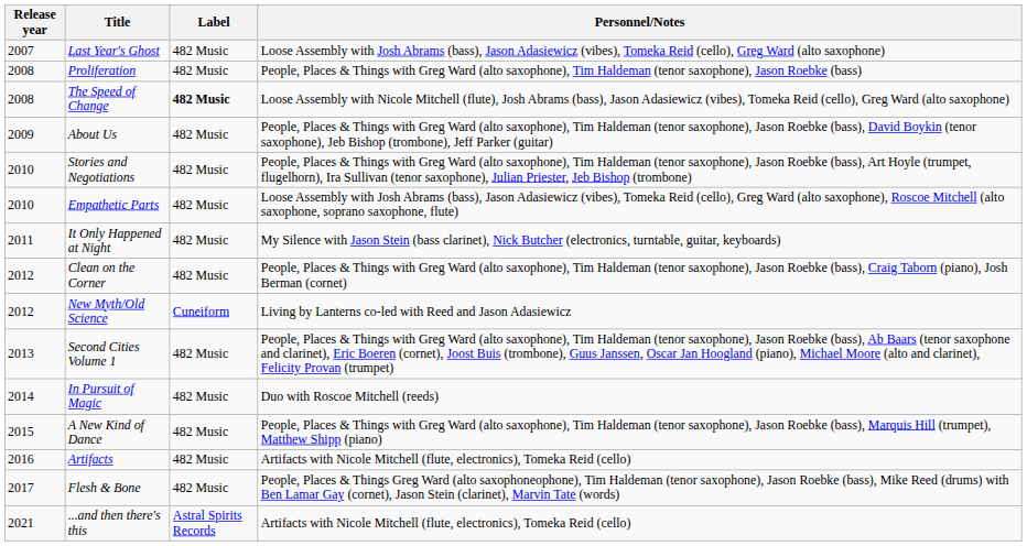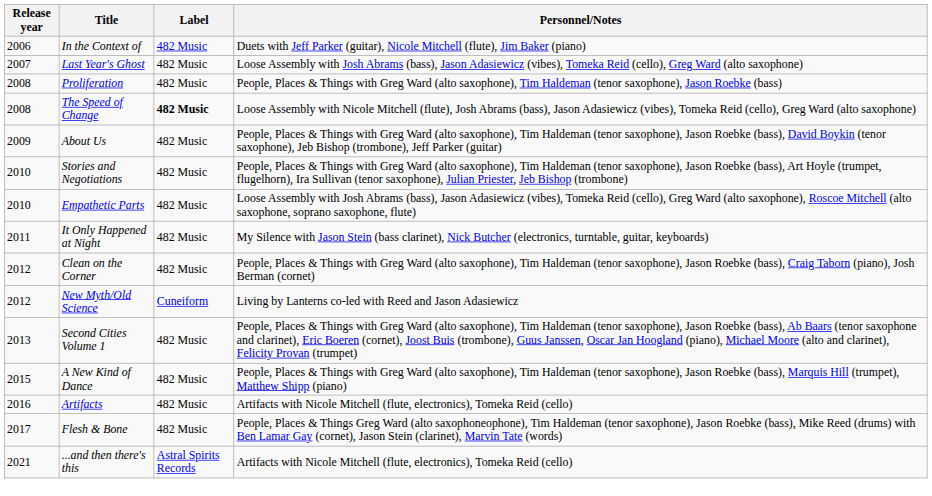+ row: 2006 | In the Context of | 482 Music | Duets with Jeff Parker (guitar), Nicole Mitchell (flute), Jim Baker (piano)
- row: 2014 | In Pursuit of Magic | 482 Music | Duo with Roscoe Mitchell (reeds)
